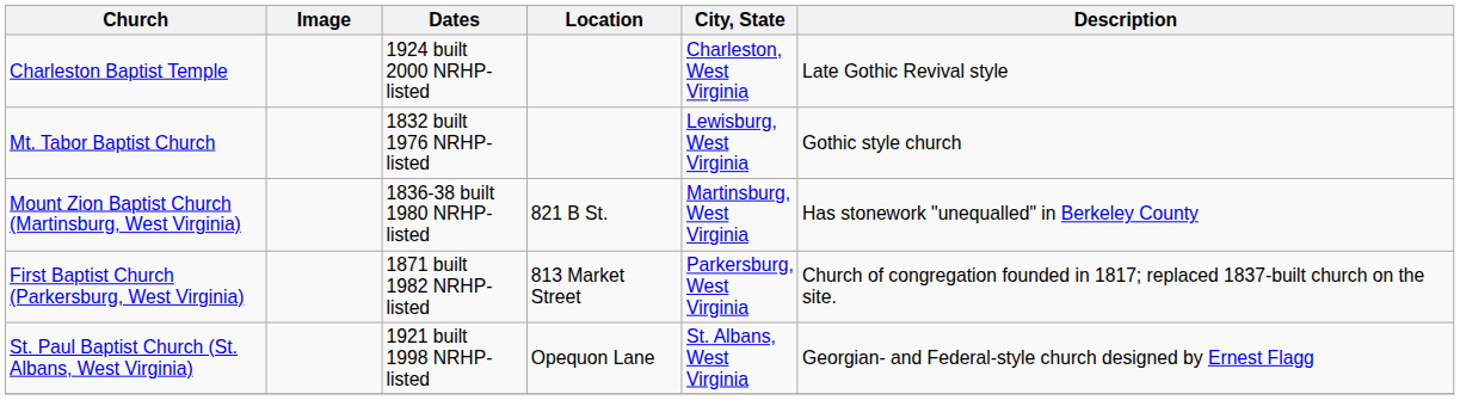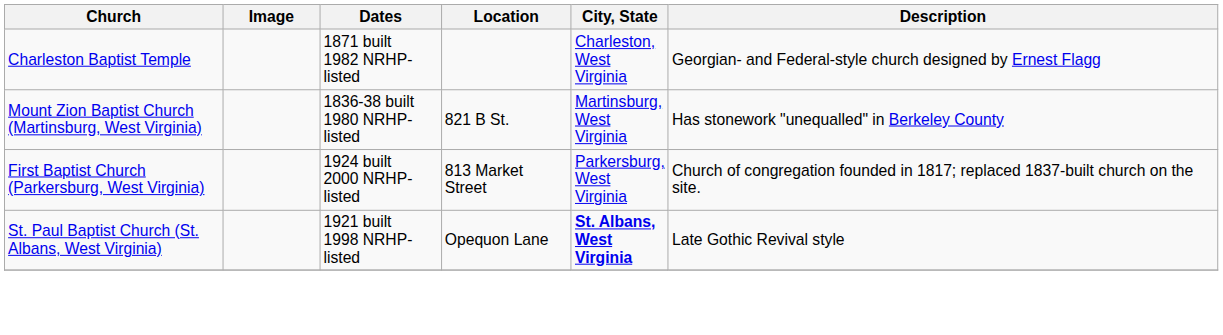Charleston Baptist Temple | Dates: 1924 built 2000 NRHP-listed -> 1871 built 1982 NRHP-listed
Charleston Baptist Temple | Description: Late Gothic Revival style -> Georgian- and Federal-style church designed by Ernest Flagg
- row: Mt. Tabor Baptist Church | 1832 built 1976 NRHP-listed | Lewisburg, West Virginia | Gothic style church
First Baptist Church (Parkersburg, West Virginia) | Dates: 1871 built 1982 NRHP-listed -> 1924 built 2000 NRHP-listed
St. Paul Baptist Church (St. Albans, West Virginia) | City, State: normal -> bold
St. Paul Baptist Church (St. Albans, West Virginia) | Description: Georgian- and Federal-style church designed by Ernest Flagg -> Late Gothic Revival style
